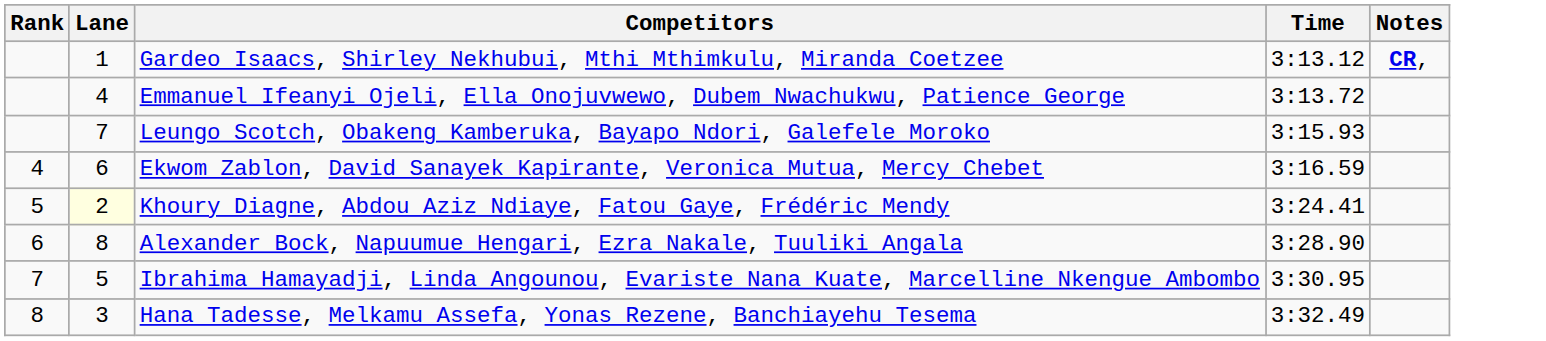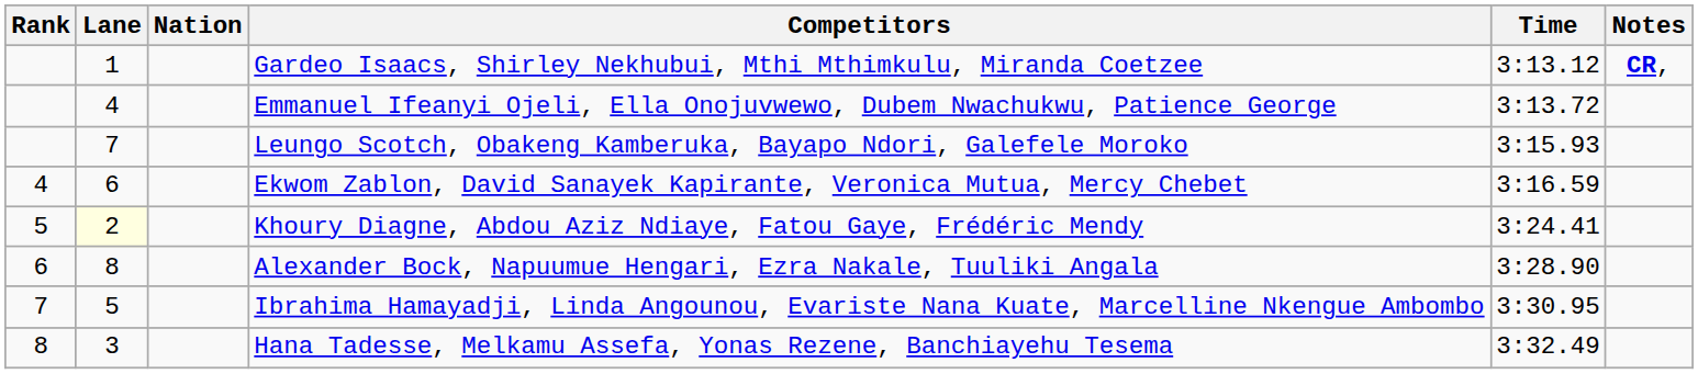+ column: Nation
